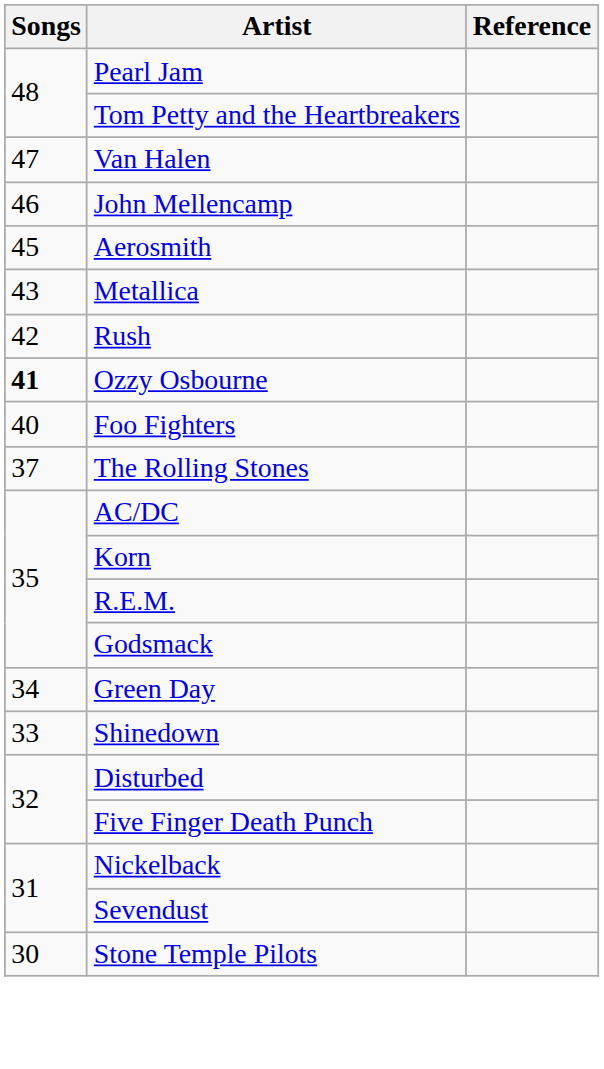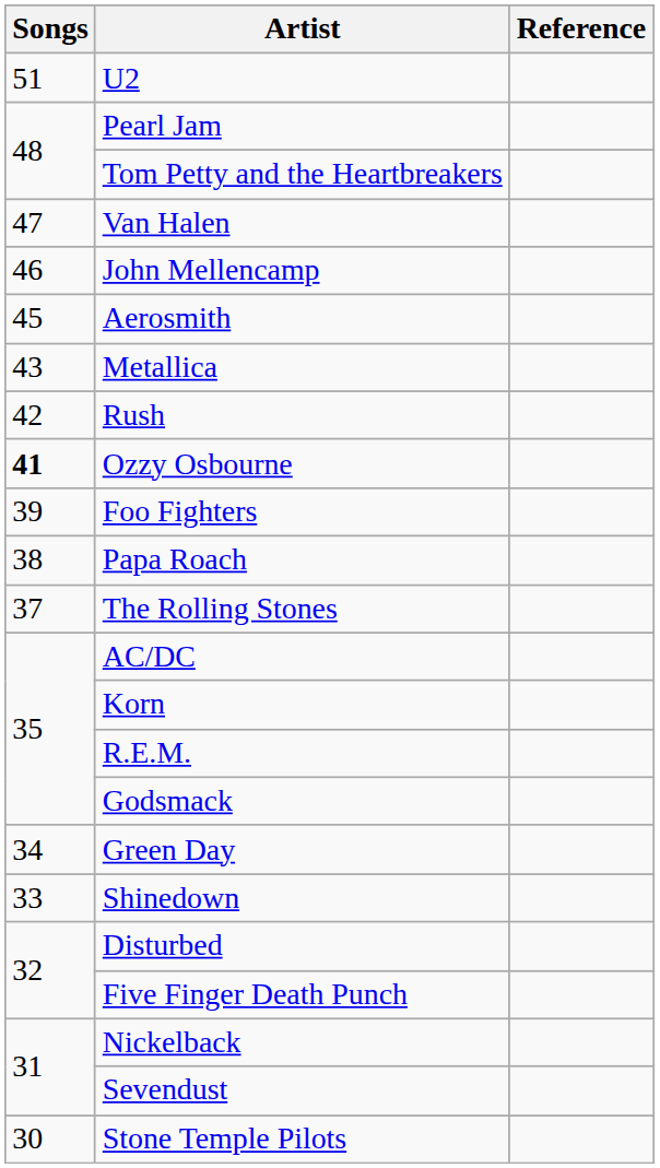+ row: 51 | U2
Foo Fighters | Songs: 40 -> 39
+ row: 38 | Papa Roach
